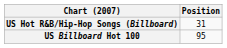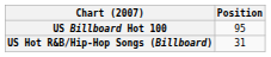rows swapped: US Billboard Hot 100 <-> US Hot R&B/Hip-Hop Songs (Billboard)
